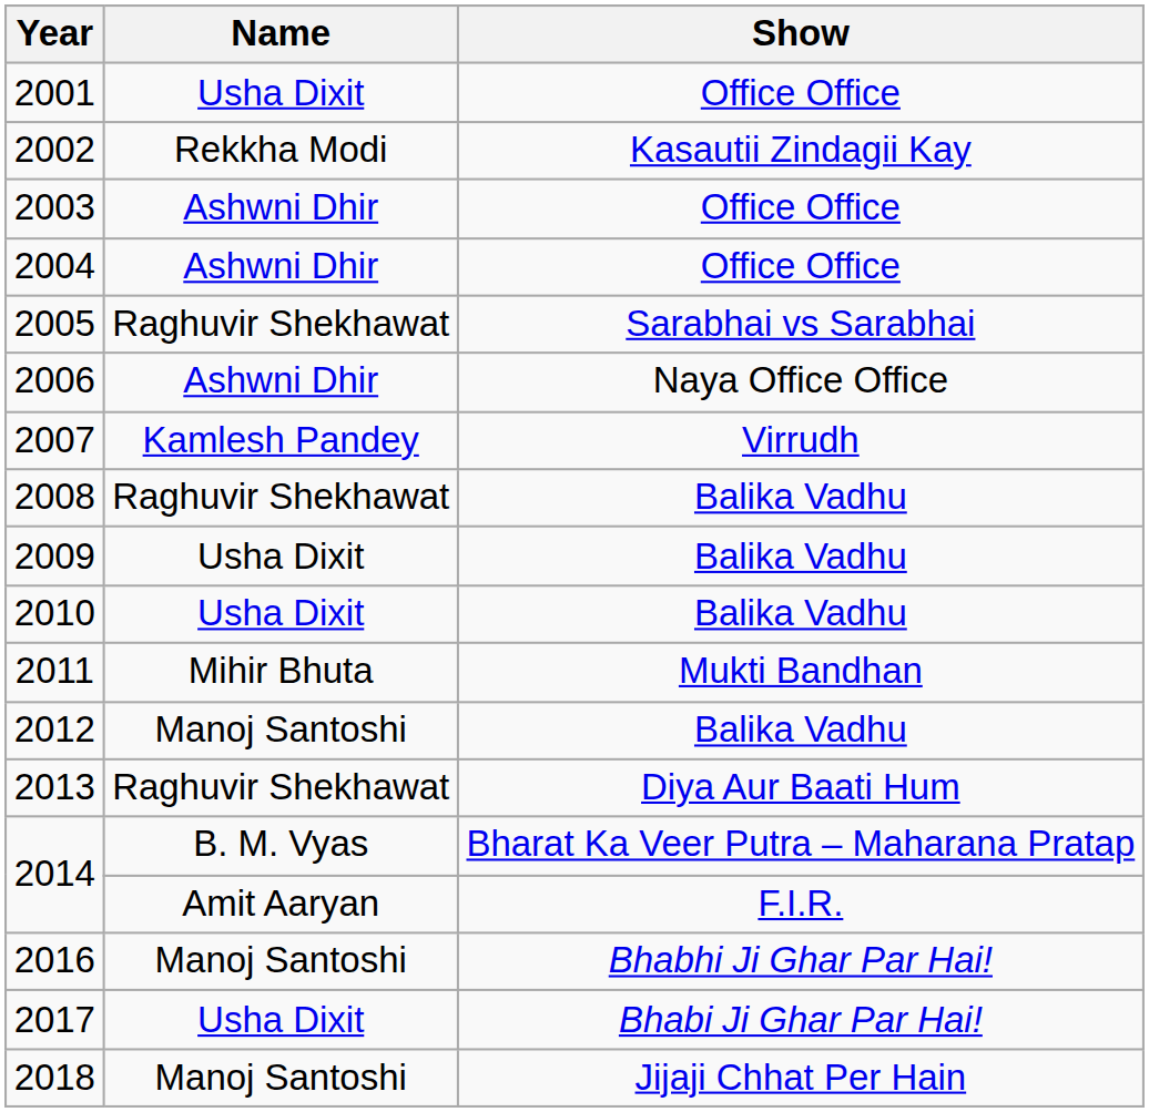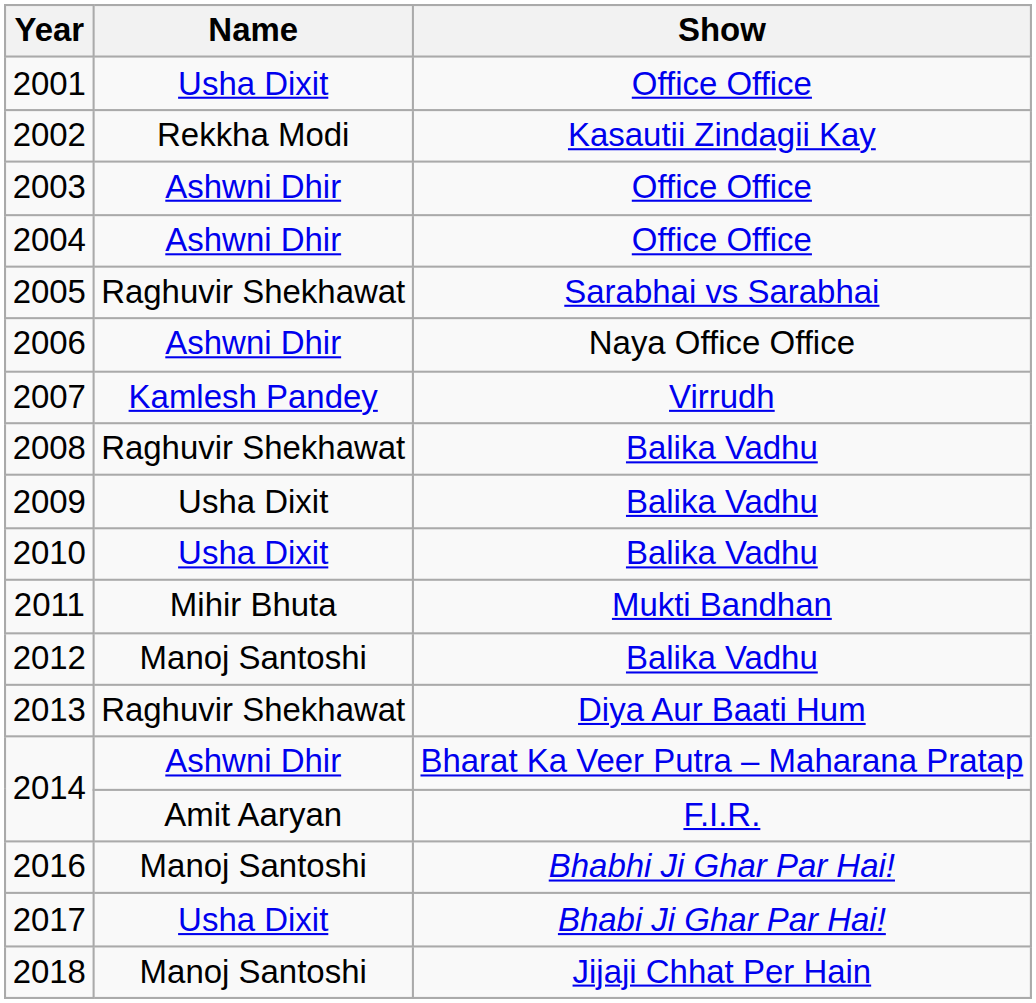2014 / Bharat Ka Veer Putra – Maharana Pratap | Name: B. M. Vyas -> Ashwni Dhir
